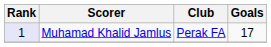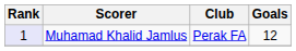Muhamad Khalid Jamlus | Goals: 17 -> 12
